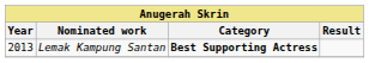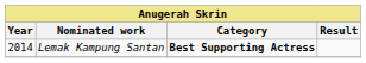Lemak Kampung Santan | Year: 2013 -> 2014
